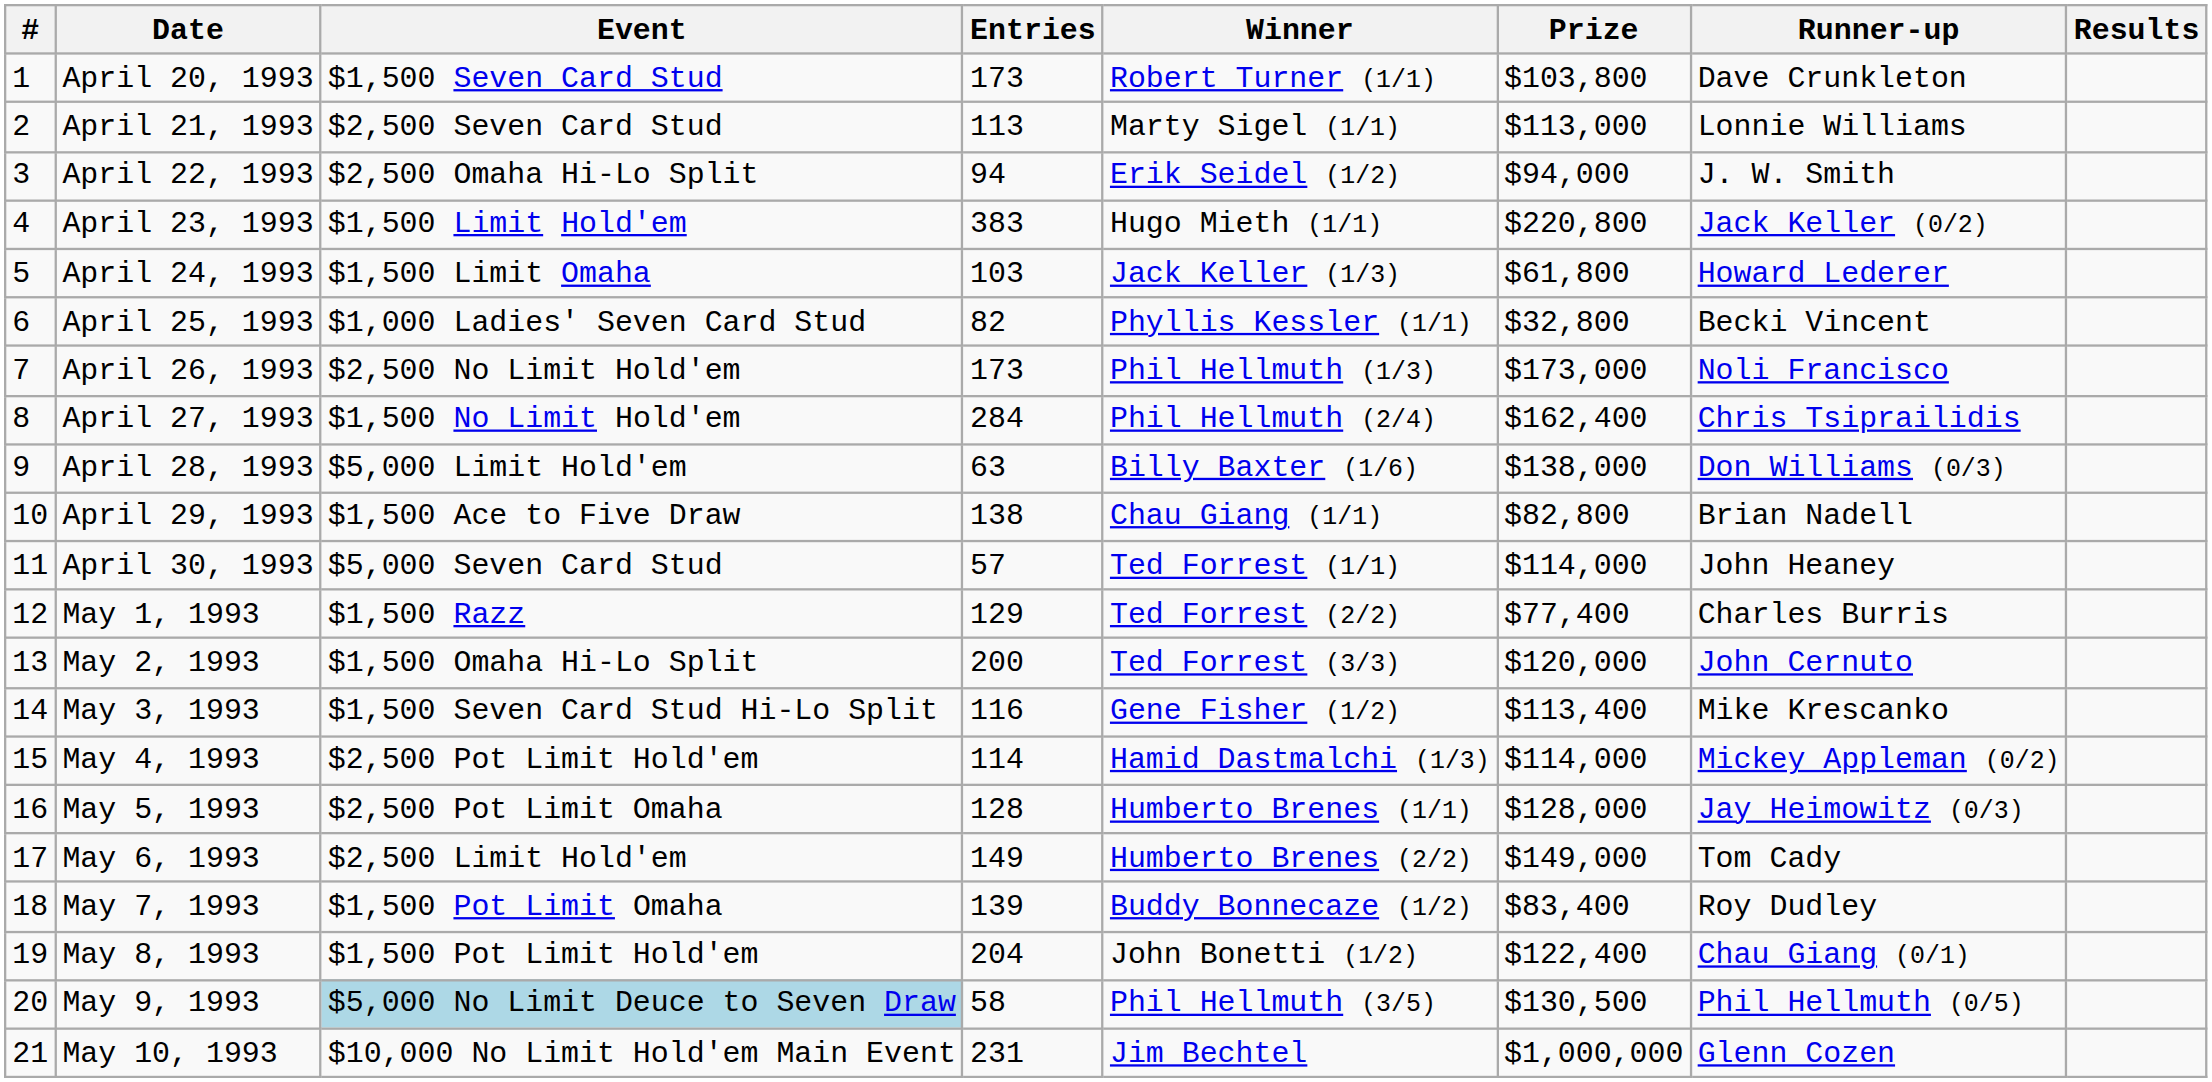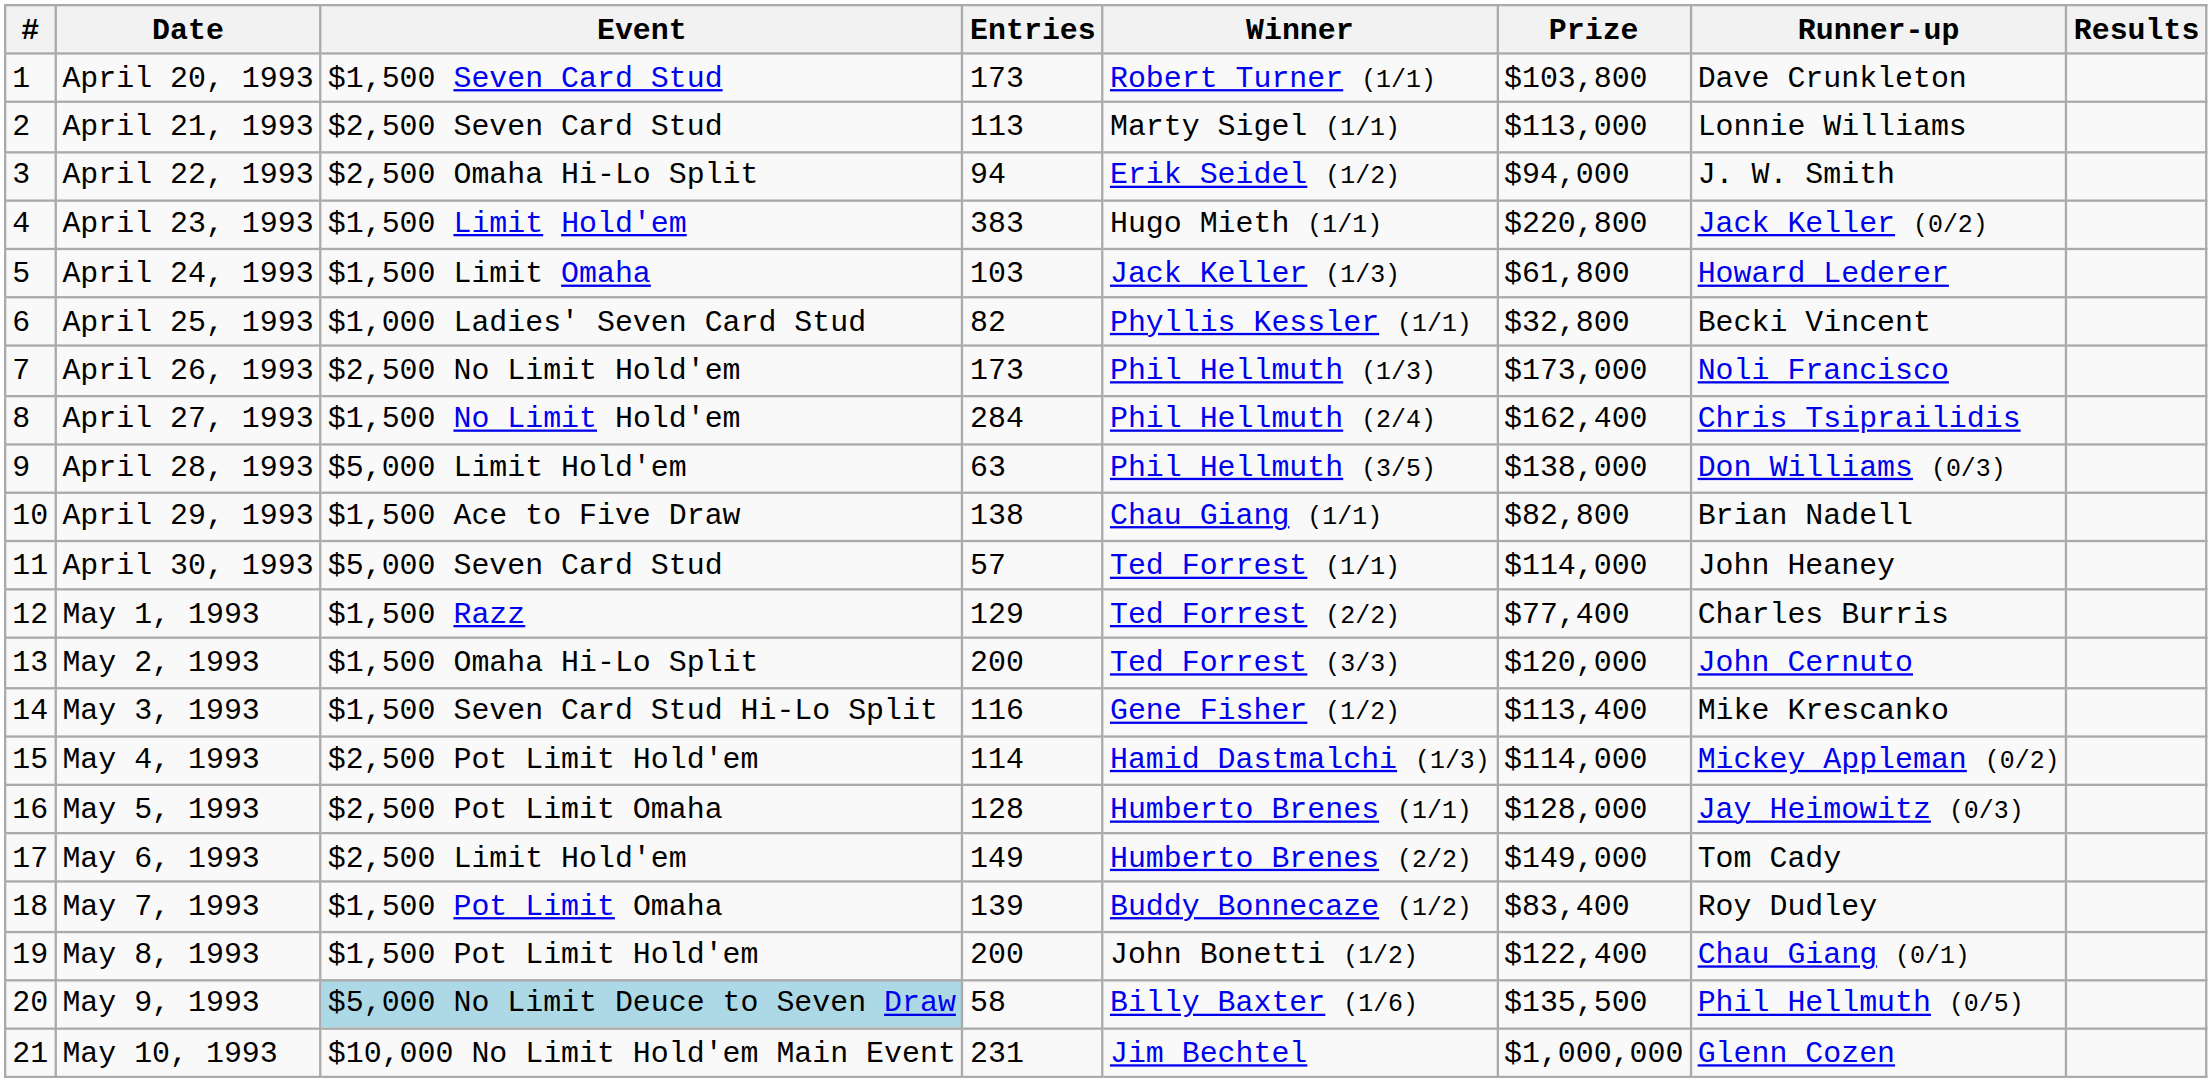April 28, 1993 | Winner: Billy Baxter (1/6) -> Phil Hellmuth (3/5)
May 8, 1993 | Entries: 204 -> 200
May 9, 1993 | Winner: Phil Hellmuth (3/5) -> Billy Baxter (1/6)
May 9, 1993 | Prize: $130,500 -> $135,500
